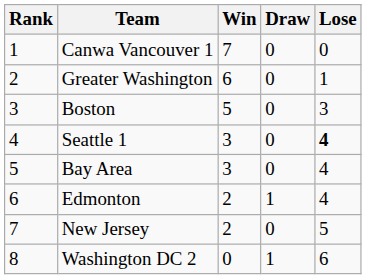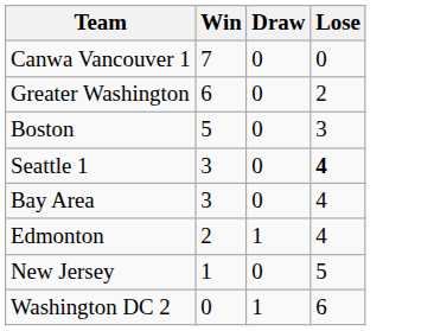- column: Rank | 1 | 2 | 3 | 4 | 5 | 6 | 7 | 8
Greater Washington | Lose: 1 -> 2
New Jersey | Win: 2 -> 1
